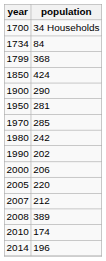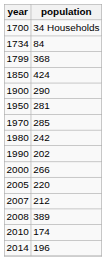2000 | population: 206 -> 266
